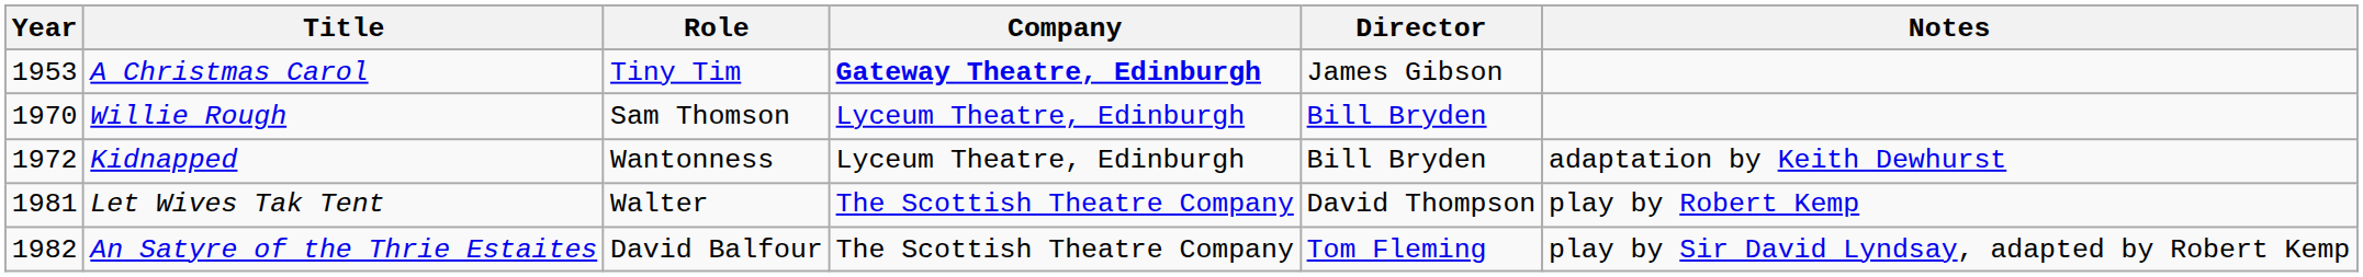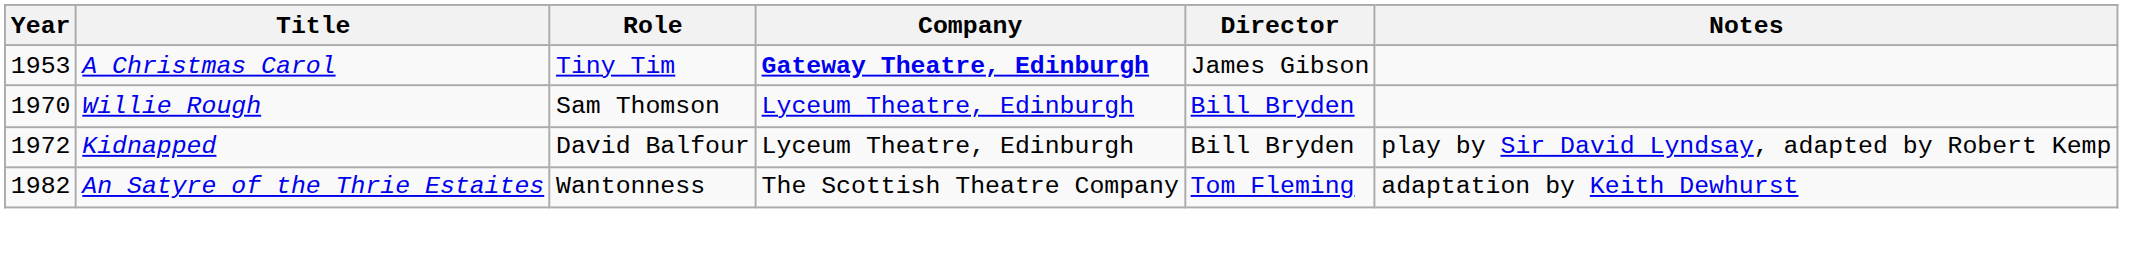Kidnapped | Role: Wantonness -> David Balfour
Kidnapped | Notes: adaptation by Keith Dewhurst -> play by Sir David Lyndsay, adapted by Robert Kemp
- row: 1981 | Let Wives Tak Tent | Walter | The Scottish Theatre Company | David Thompson | play by Robert Kemp
An Satyre of the Thrie Estaites | Role: David Balfour -> Wantonness
An Satyre of the Thrie Estaites | Notes: play by Sir David Lyndsay, adapted by Robert Kemp -> adaptation by Keith Dewhurst
